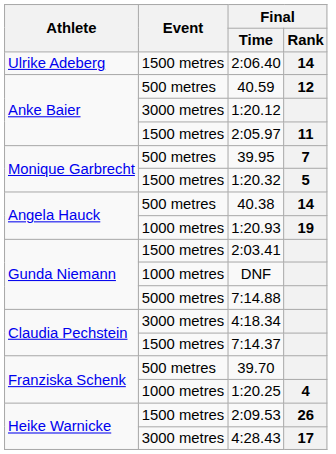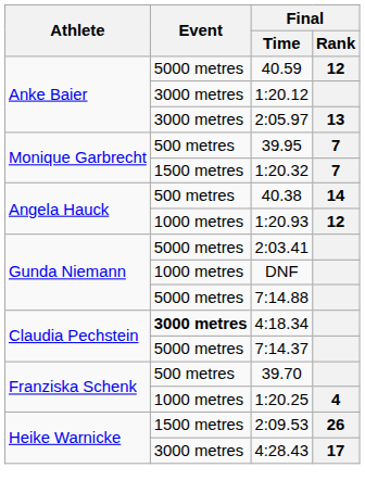- row: Ulrike Adeberg | 1500 metres | 2:06.40 | 14
40.59 | Event: 500 metres -> 5000 metres
2:05.97 | Event: 1500 metres -> 3000 metres
2:05.97 | Final / Rank: 11 -> 13
1:20.32 | Final / Rank: 5 -> 7
1:20.93 | Final / Rank: 19 -> 12
2:03.41 | Event: 1500 metres -> 5000 metres
4:18.34 | Event: normal -> bold
7:14.37 | Event: 1500 metres -> 5000 metres
